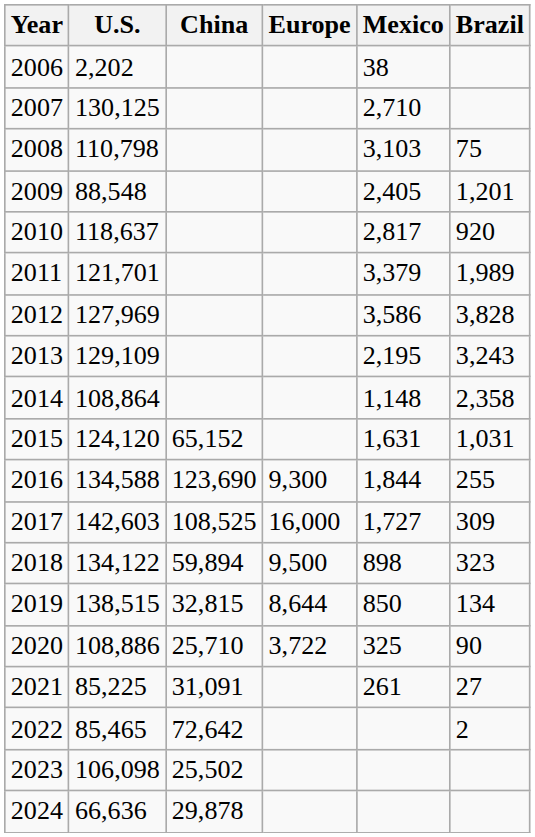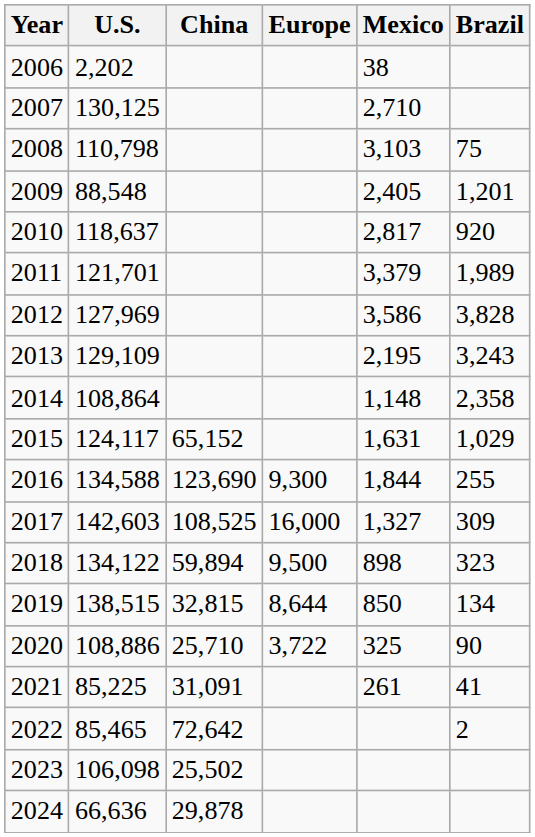2015 | U.S.: 124,120 -> 124,117
2015 | Brazil: 1,031 -> 1,029
2017 | Mexico: 1,727 -> 1,327
2021 | Brazil: 27 -> 41
